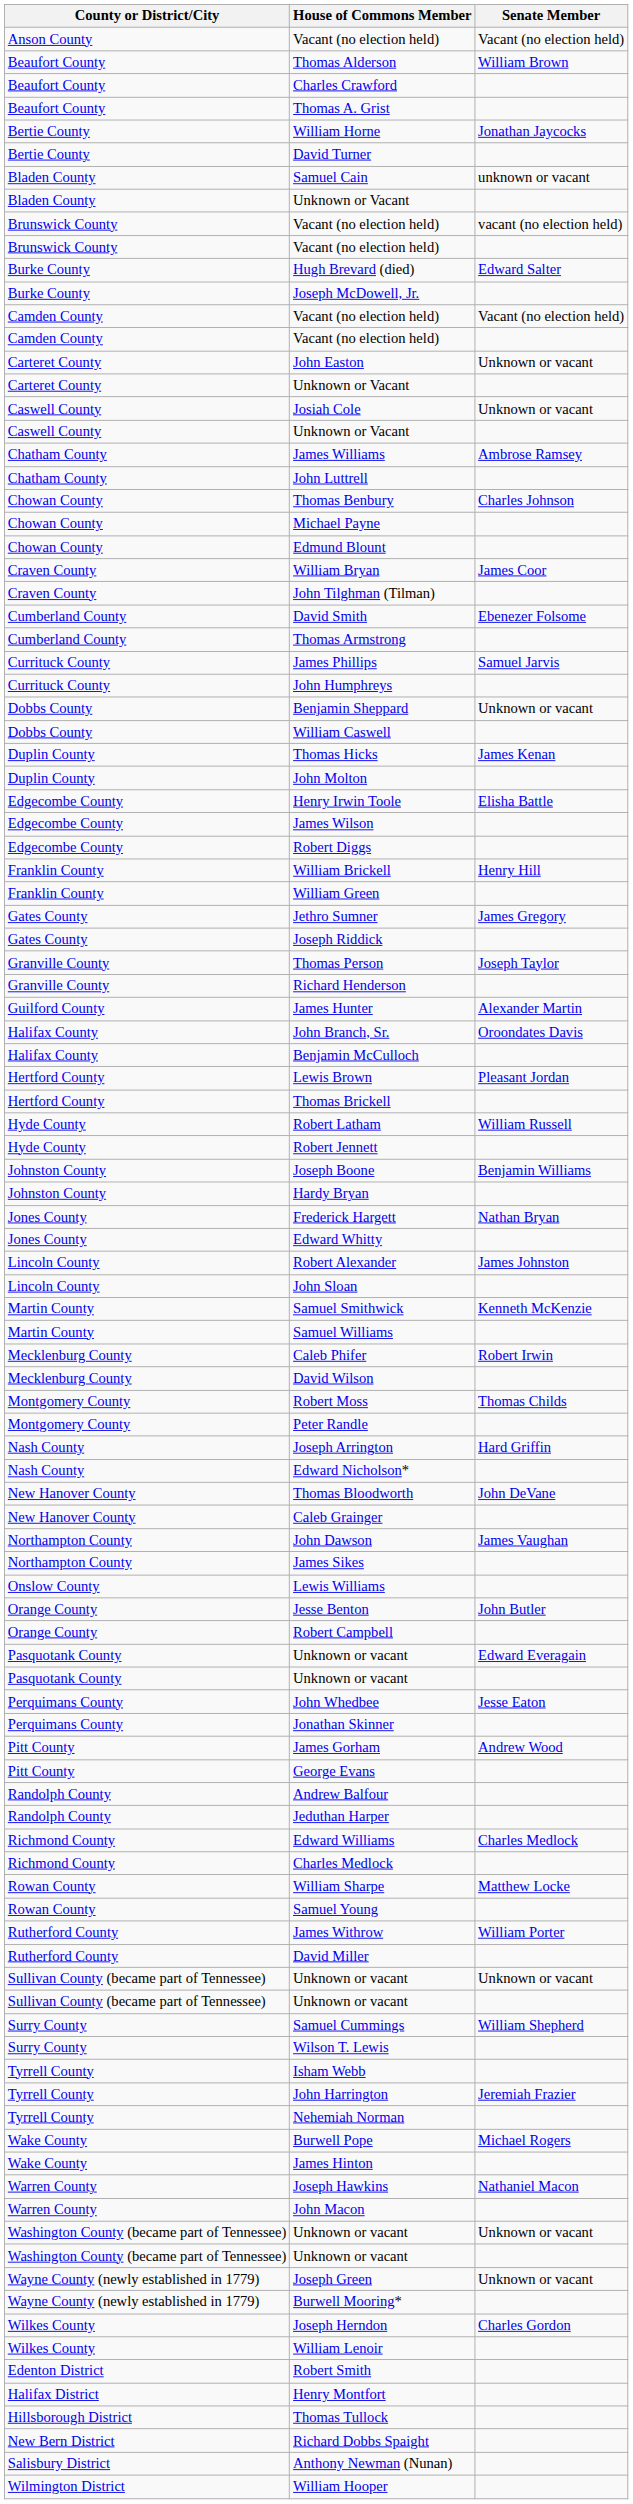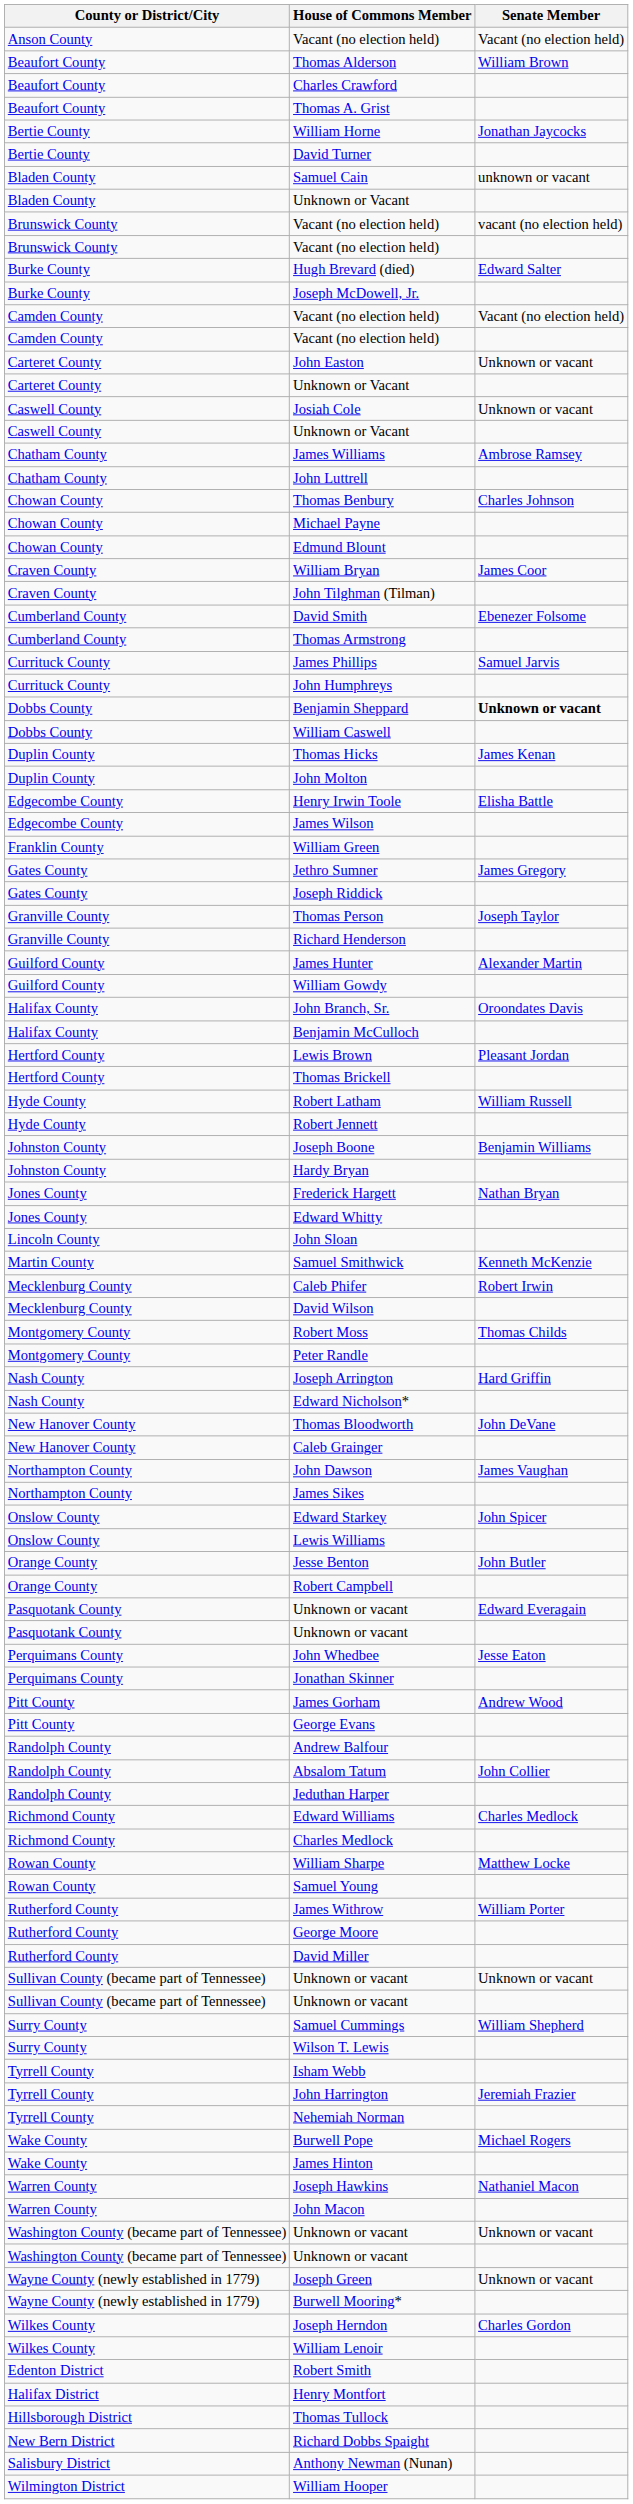Benjamin Sheppard | Senate Member: normal -> bold
- row: Edgecombe County | Robert Diggs
- row: Franklin County | William Brickell | Henry Hill
+ row: Guilford County | William Gowdy
- row: Lincoln County | Robert Alexander | James Johnston
- row: Martin County | Samuel Williams
+ row: Onslow County | Edward Starkey | John Spicer
+ row: Randolph County | Absalom Tatum | John Collier
+ row: Rutherford County | George Moore
